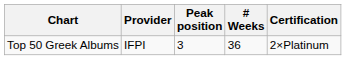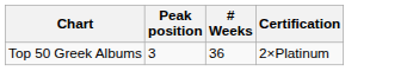- column: Provider | IFPI
